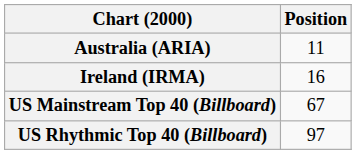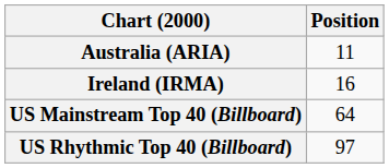US Mainstream Top 40 (Billboard) | Position: 67 -> 64
